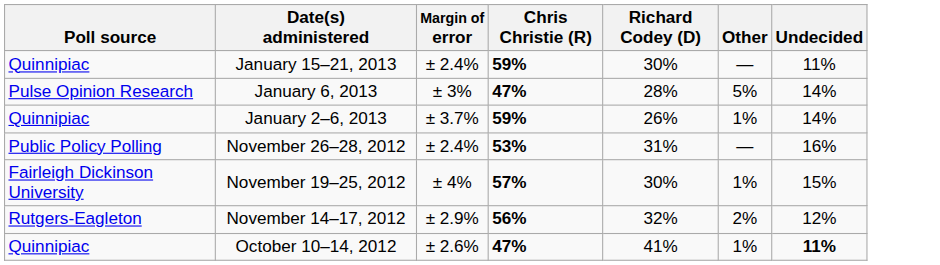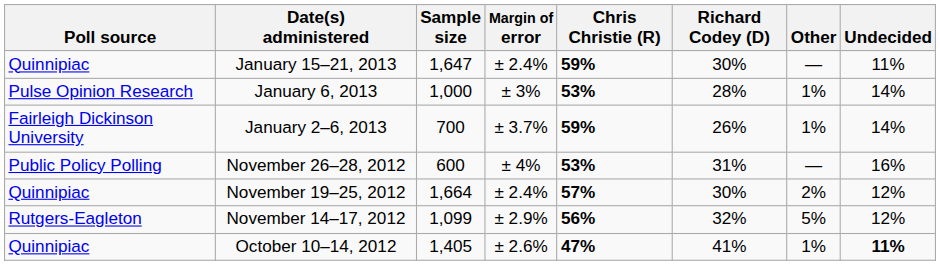+ column: Sample size | 1,647 | 1,000 | 700 | 600 | 1,664 | 1,099 | 1,405
January 6, 2013 | Chris Christie (R): 47% -> 53%
January 6, 2013 | Other: 5% -> 1%
January 2–6, 2013 | Poll source: Quinnipiac -> Fairleigh Dickinson University
November 26–28, 2012 | Margin of error: ± 2.4% -> ± 4%
November 19–25, 2012 | Poll source: Fairleigh Dickinson University -> Quinnipiac
November 19–25, 2012 | Margin of error: ± 4% -> ± 2.4%
November 19–25, 2012 | Other: 1% -> 2%
November 19–25, 2012 | Undecided: 15% -> 12%
November 14–17, 2012 | Other: 2% -> 5%
